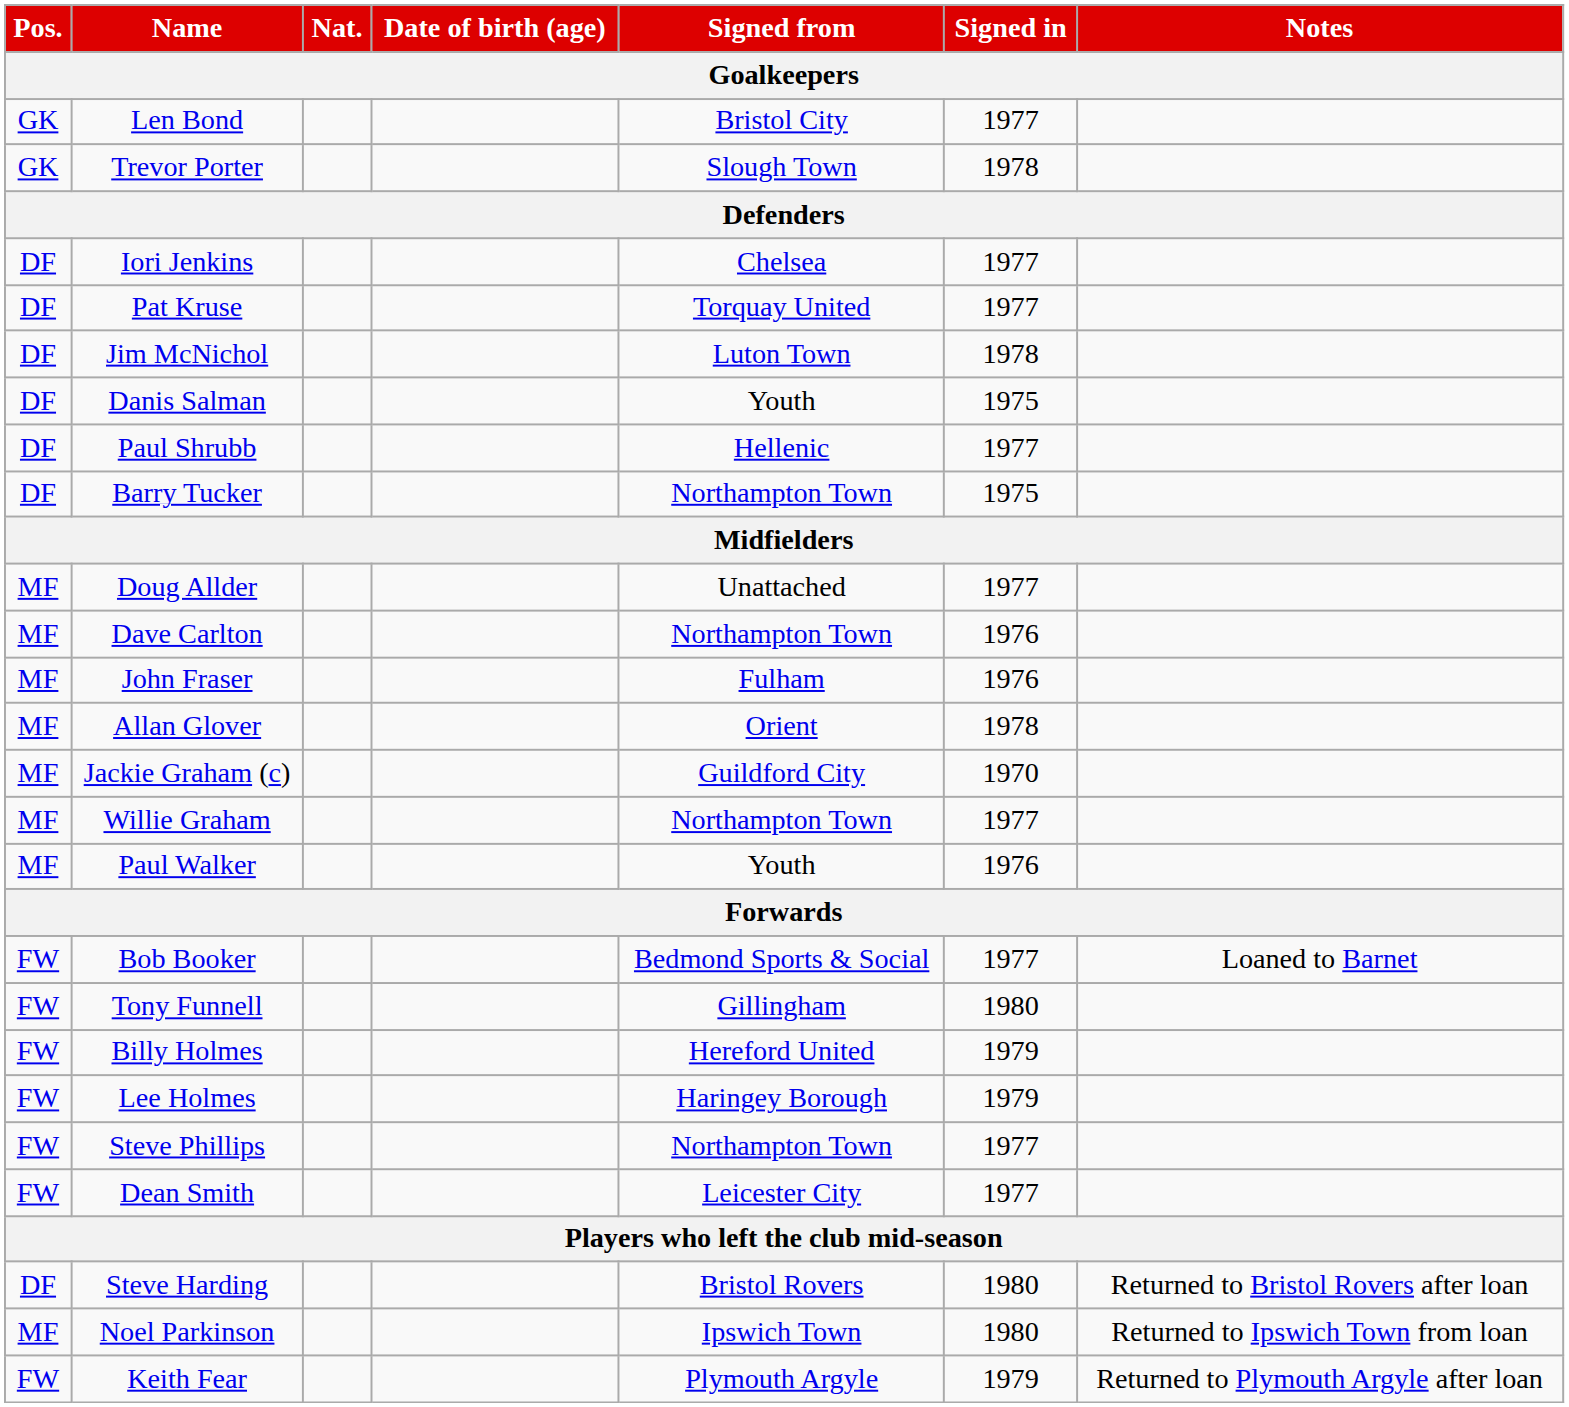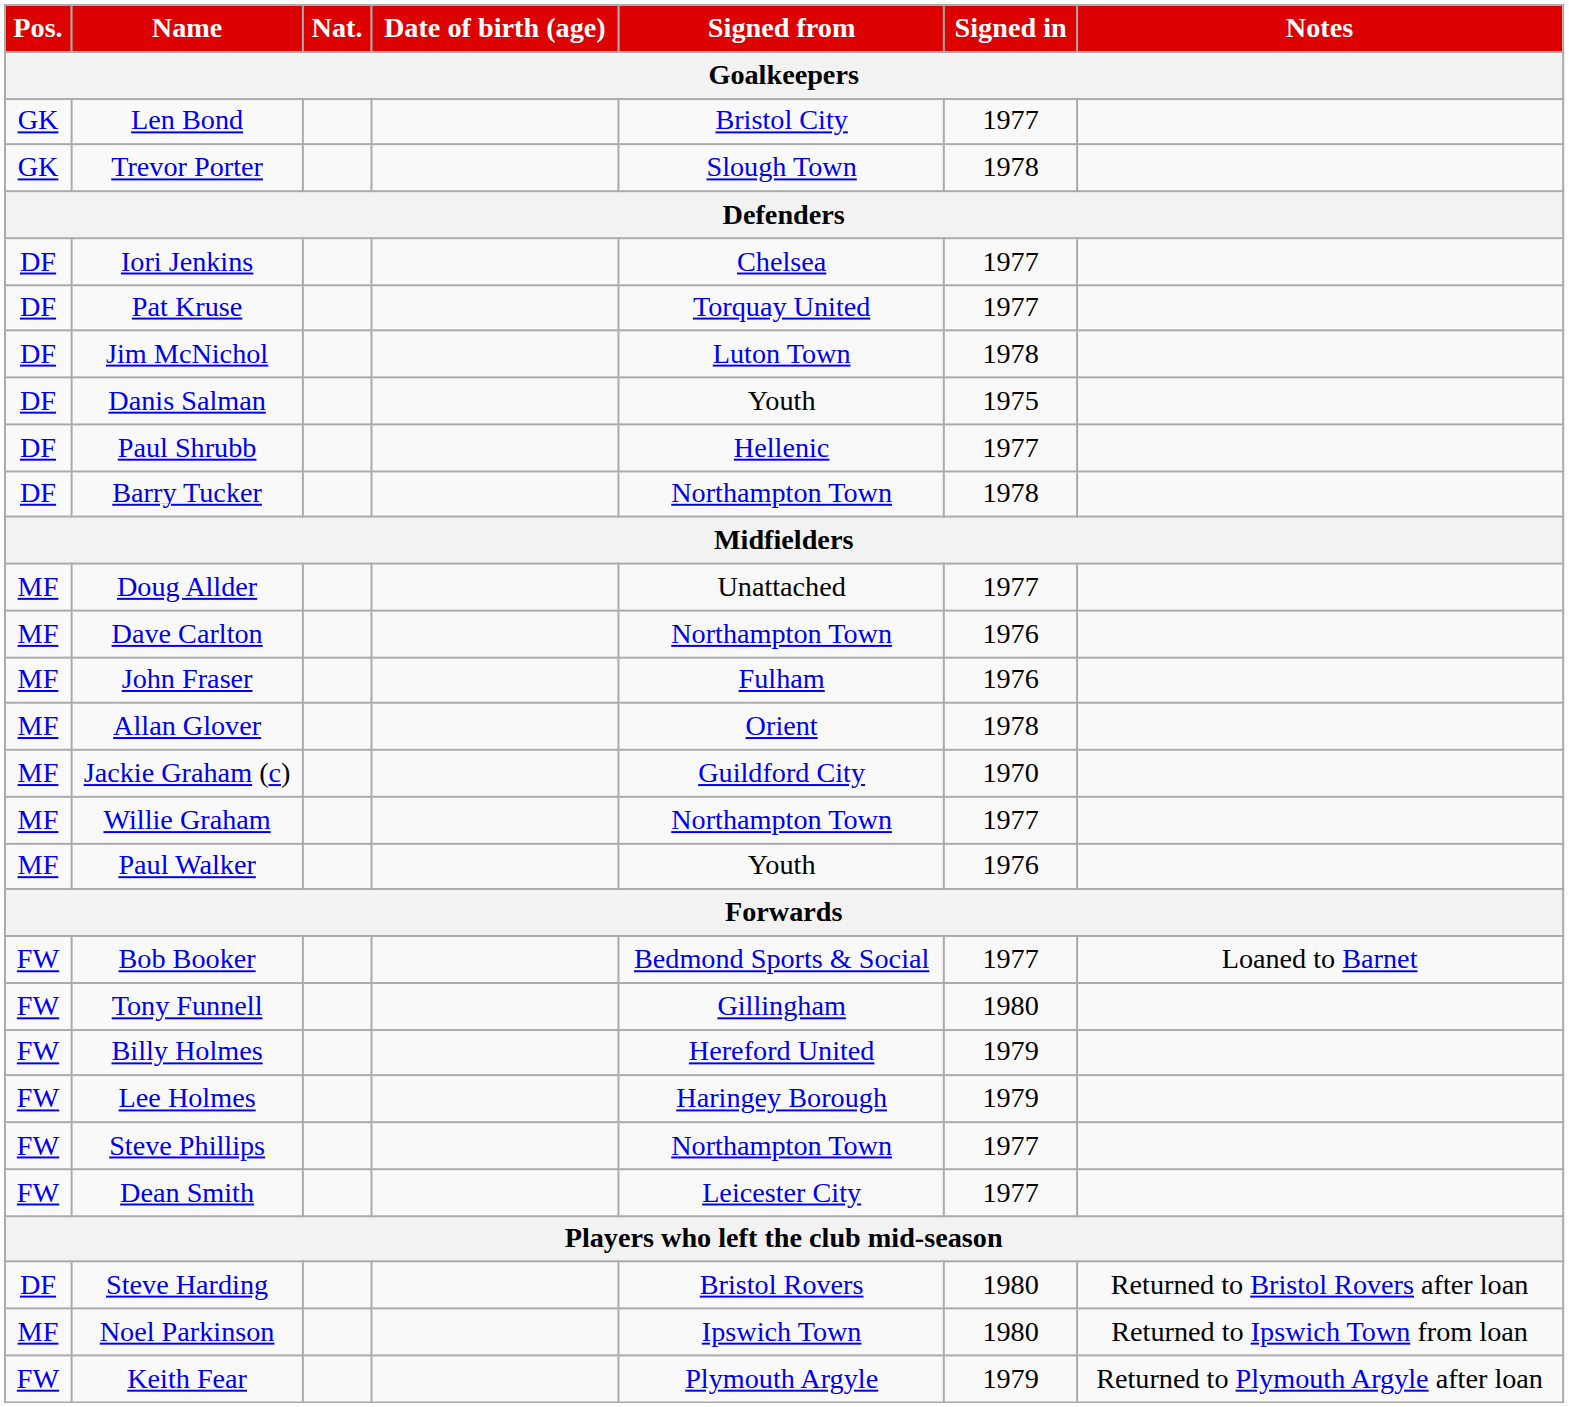Barry Tucker | Signed in: 1975 -> 1978
